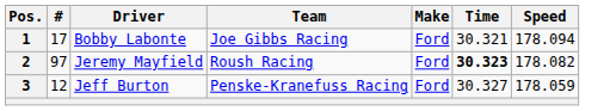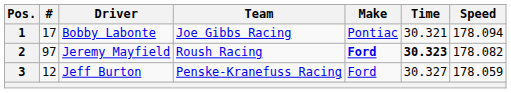1 | Make: Ford -> Pontiac
2 | Make: normal -> bold
